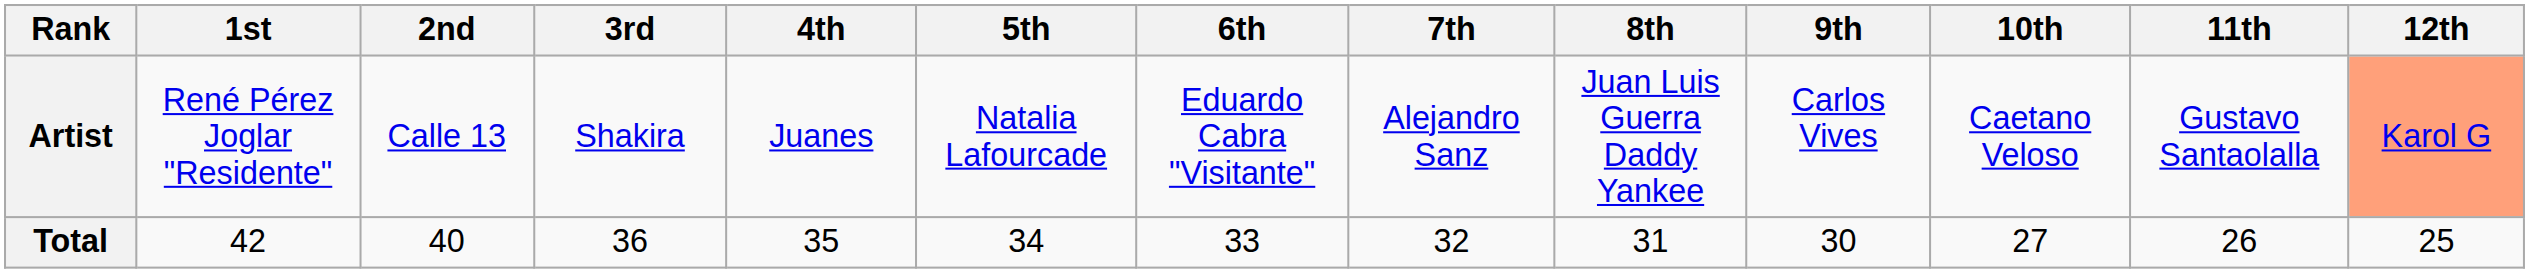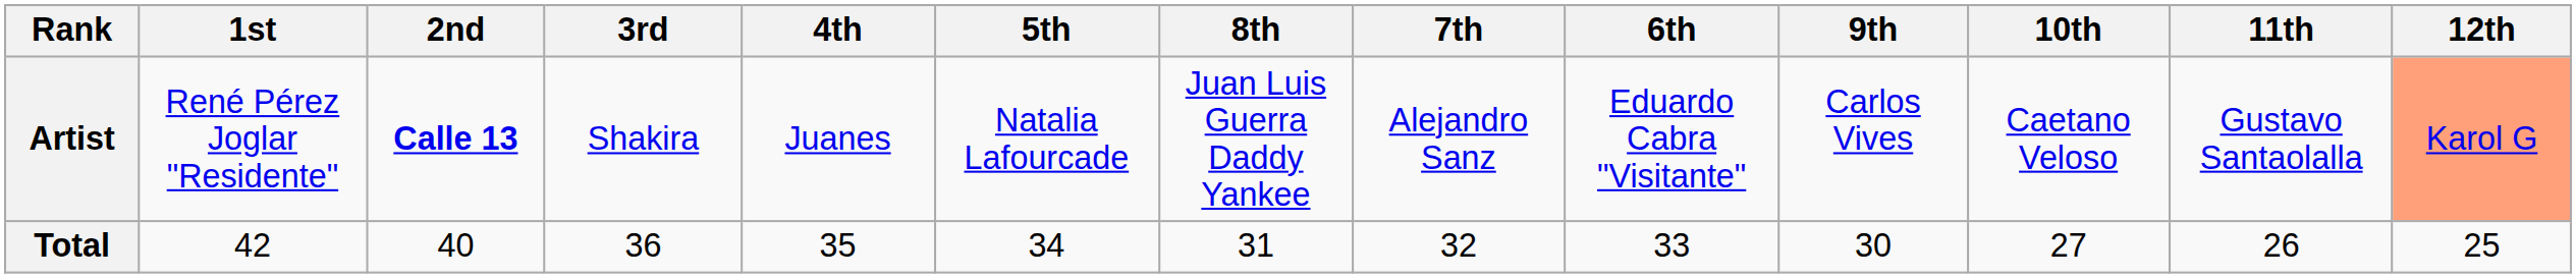columns swapped: 6th <-> 8th
Artist | 2nd: normal -> bold
